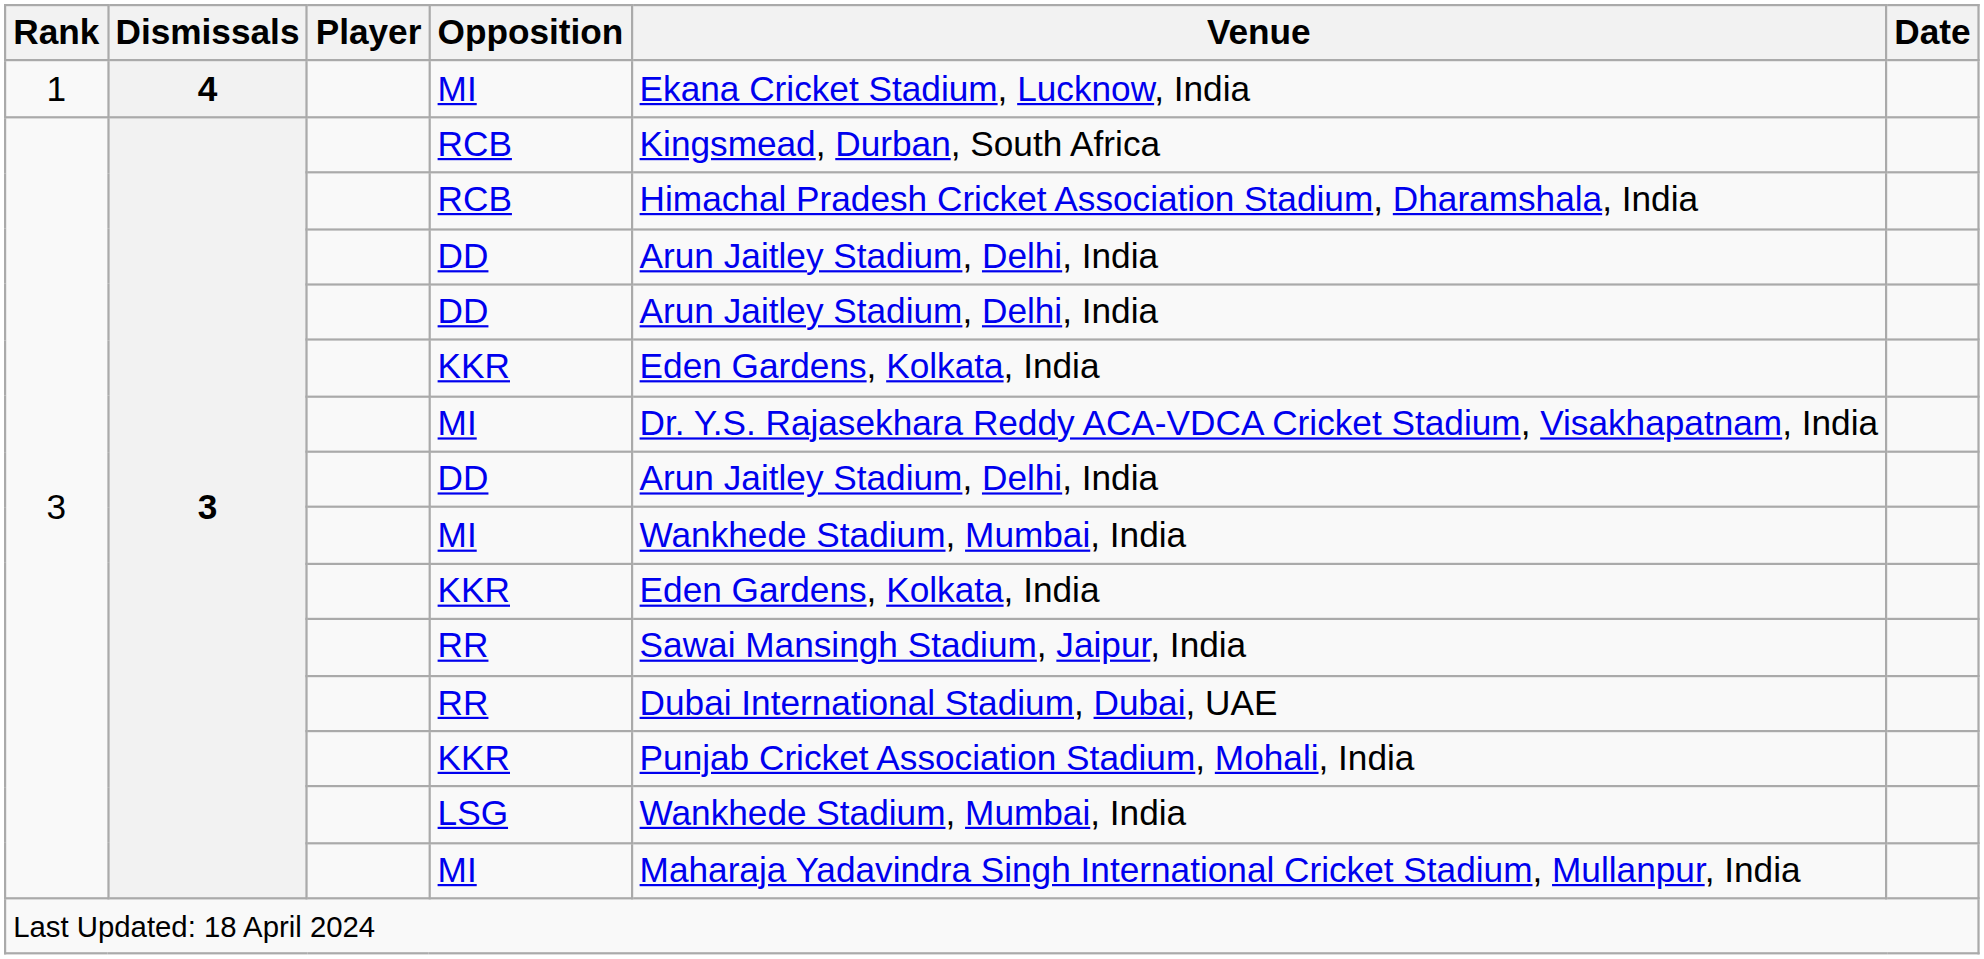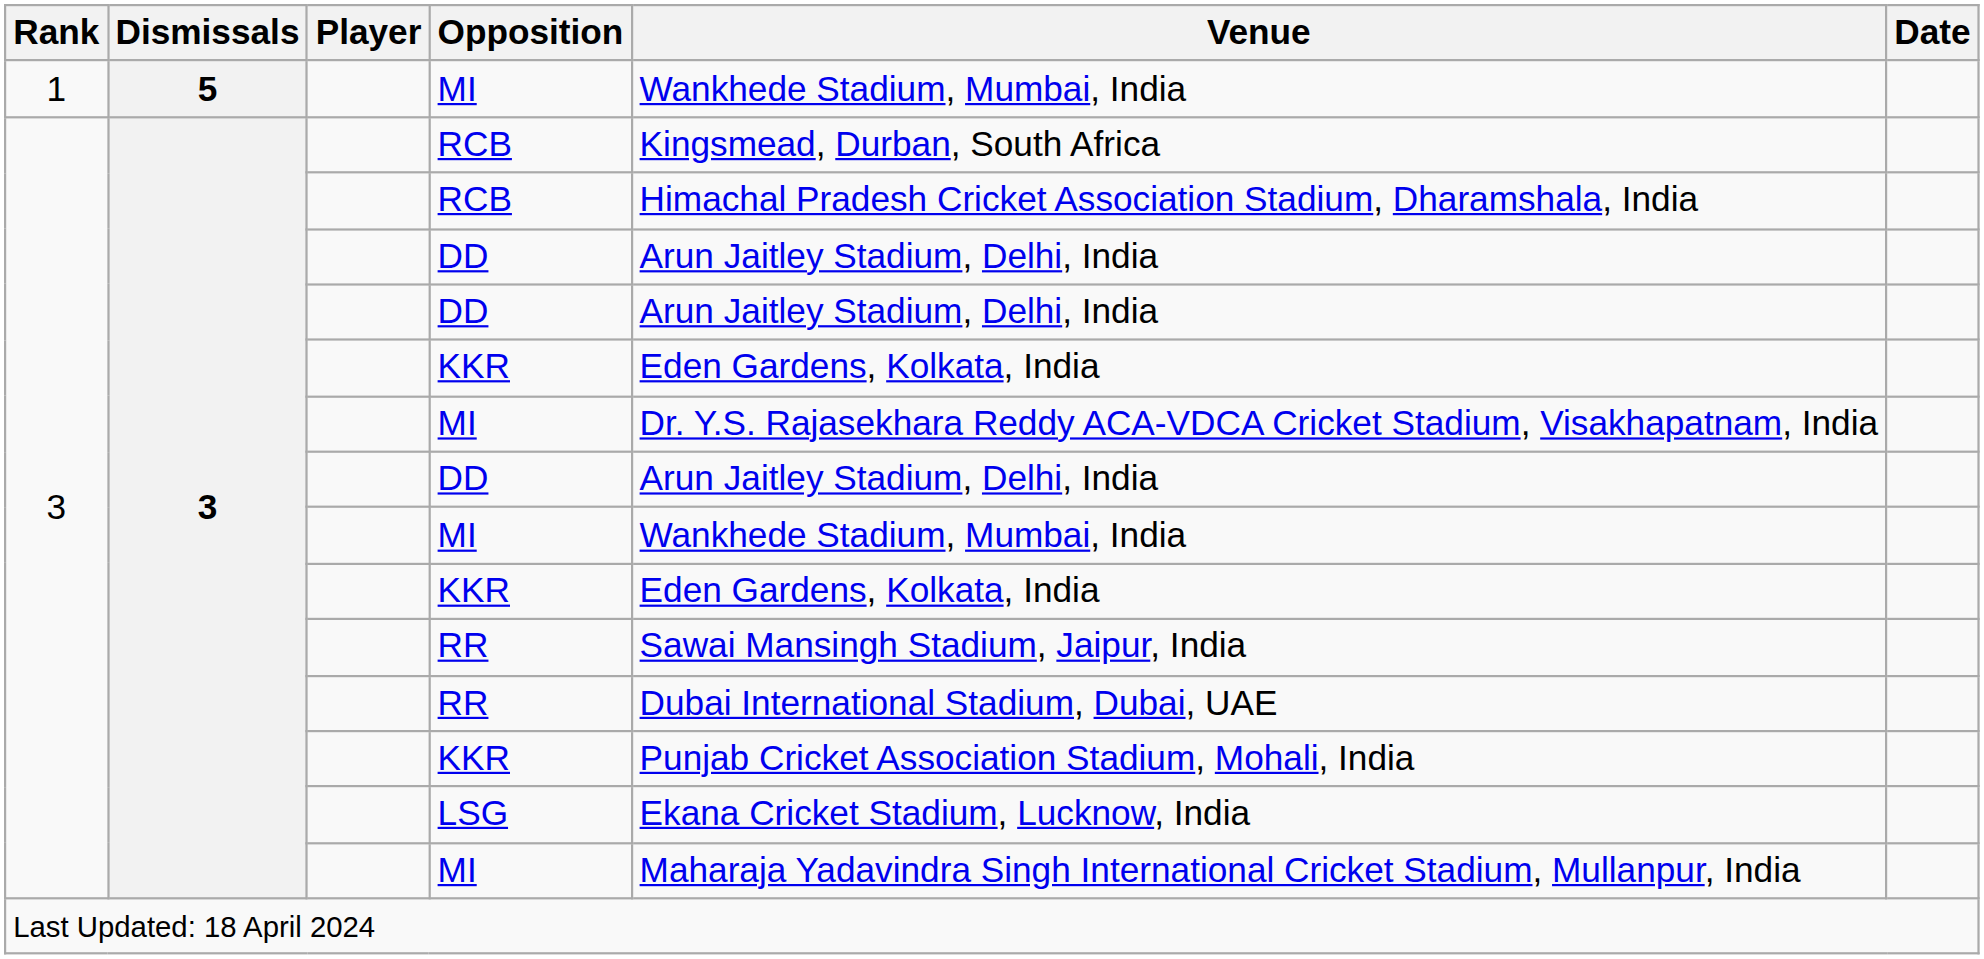1 / MI | Dismissals: 4 -> 5
1 / MI | Venue: Ekana Cricket Stadium, Lucknow, India -> Wankhede Stadium, Mumbai, India
LSG | Venue: Wankhede Stadium, Mumbai, India -> Ekana Cricket Stadium, Lucknow, India
